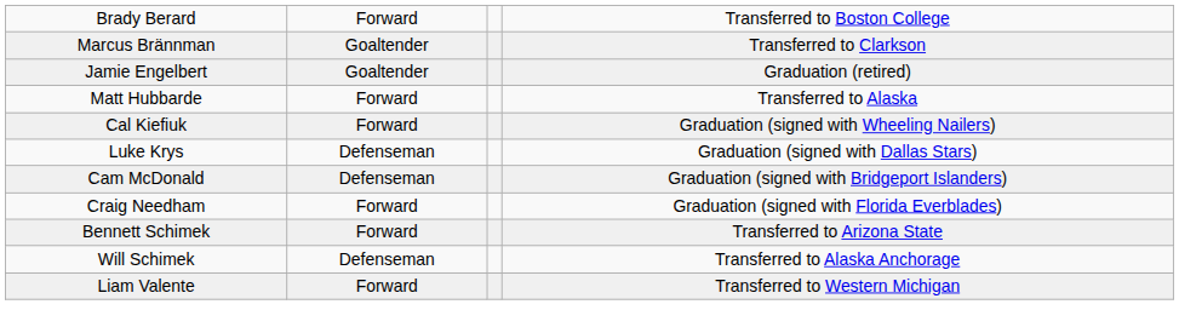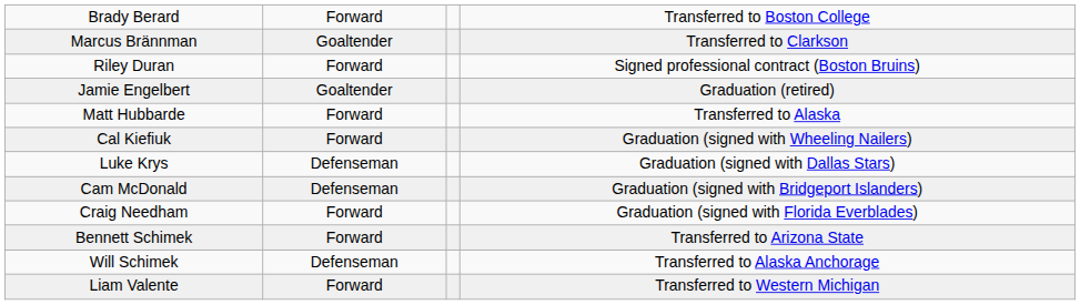+ row: Riley Duran | Forward | Signed professional contract (Boston Bruins)
